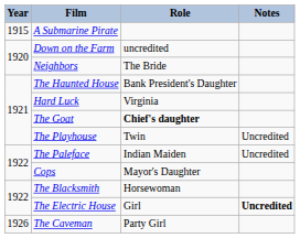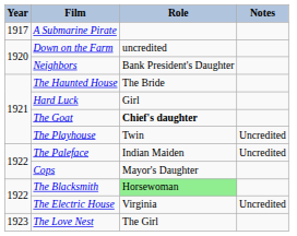A Submarine Pirate | Year: 1915 -> 1917
Neighbors | Role: The Bride -> Bank President's Daughter
The Haunted House | Role: Bank President's Daughter -> The Bride
Hard Luck | Role: Virginia -> Girl
The Blacksmith | Role: no background -> lightgreen background
The Electric House | Role: Girl -> Virginia
The Electric House | Notes: bold -> normal
+ row: 1923 | The Love Nest | The Girl
- row: 1926 | The Caveman | Party Girl
